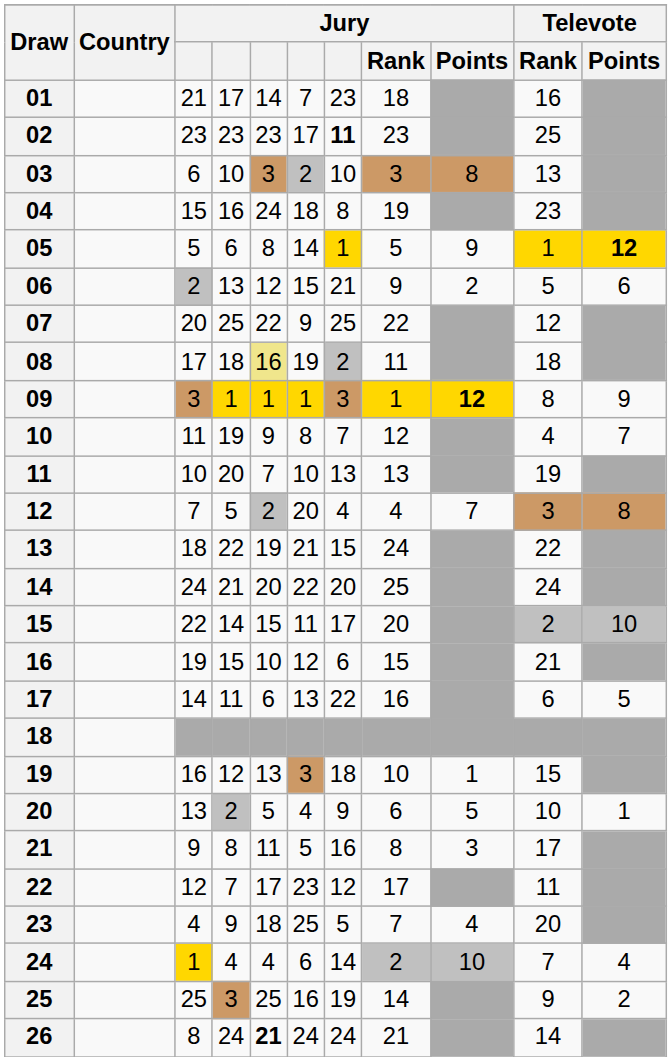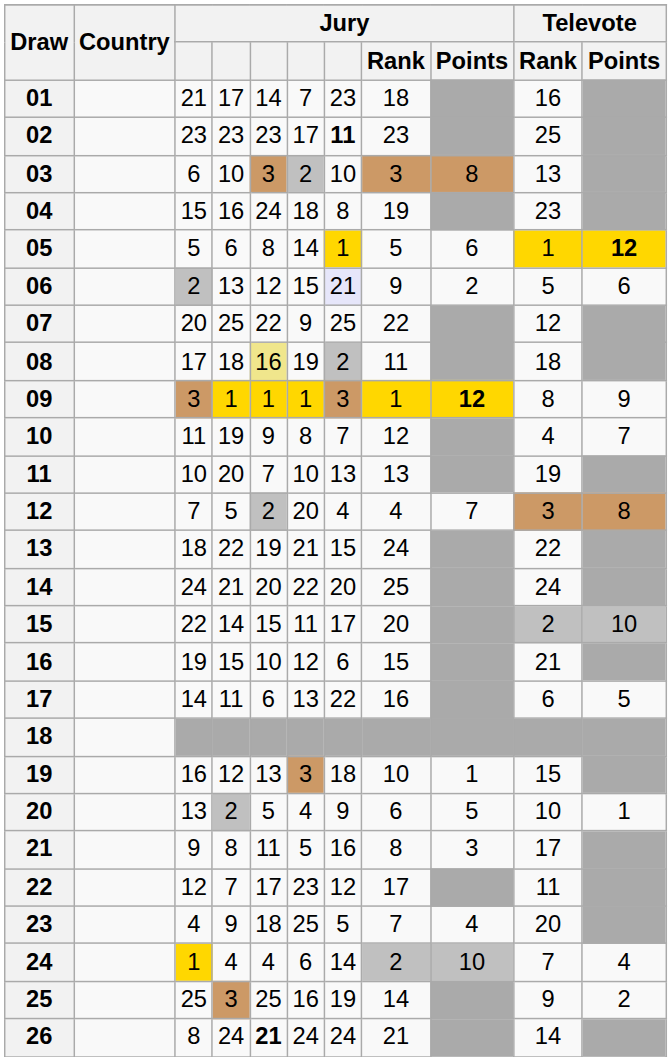05 | Jury / Points: 9 -> 6
06 | column 7: no background -> lavender background
